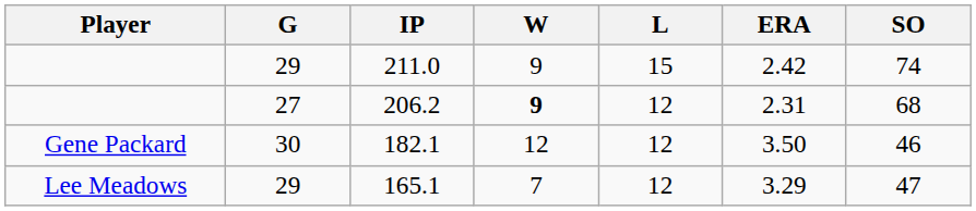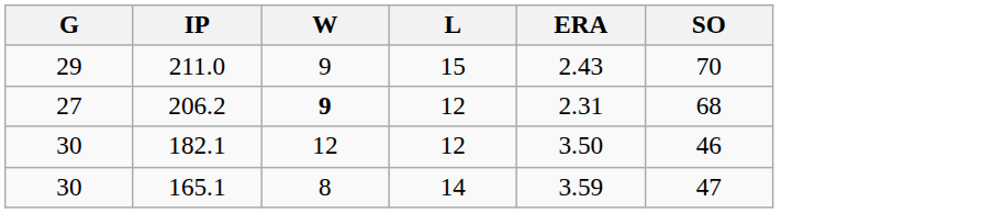- column: Player | Gene Packard | Lee Meadows
211.0 | ERA: 2.42 -> 2.43
211.0 | SO: 74 -> 70
165.1 | G: 29 -> 30
165.1 | W: 7 -> 8
165.1 | L: 12 -> 14
165.1 | ERA: 3.29 -> 3.59
